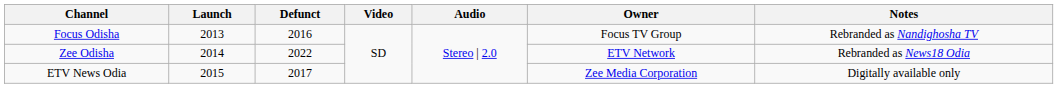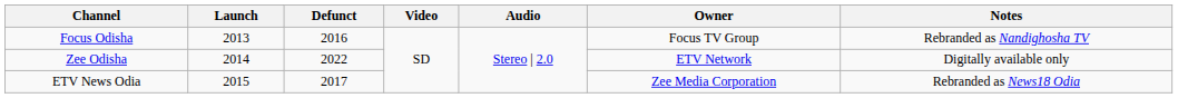Zee Odisha | Notes: Rebranded as News18 Odia -> Digitally available only
ETV News Odia | Notes: Digitally available only -> Rebranded as News18 Odia
